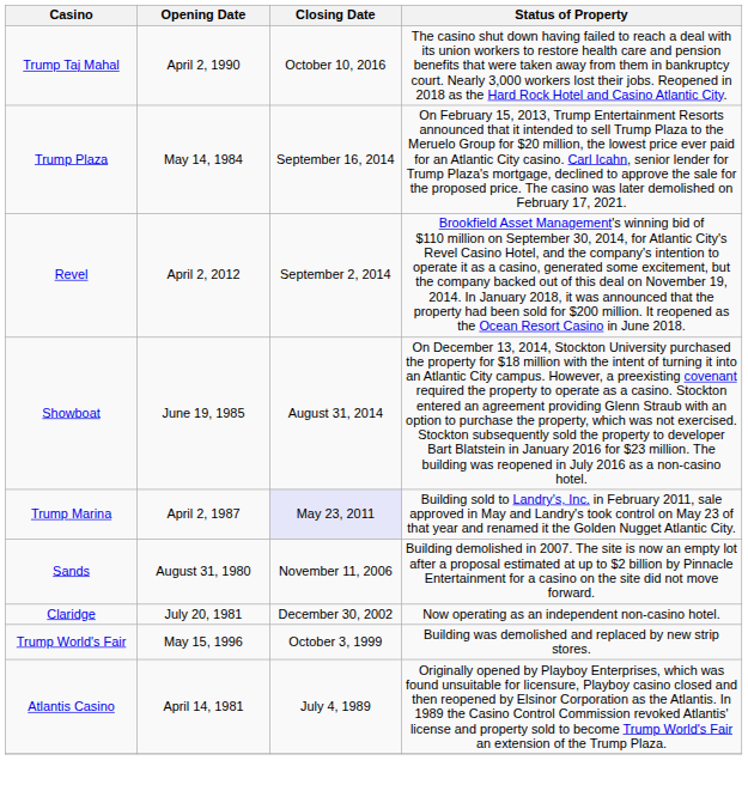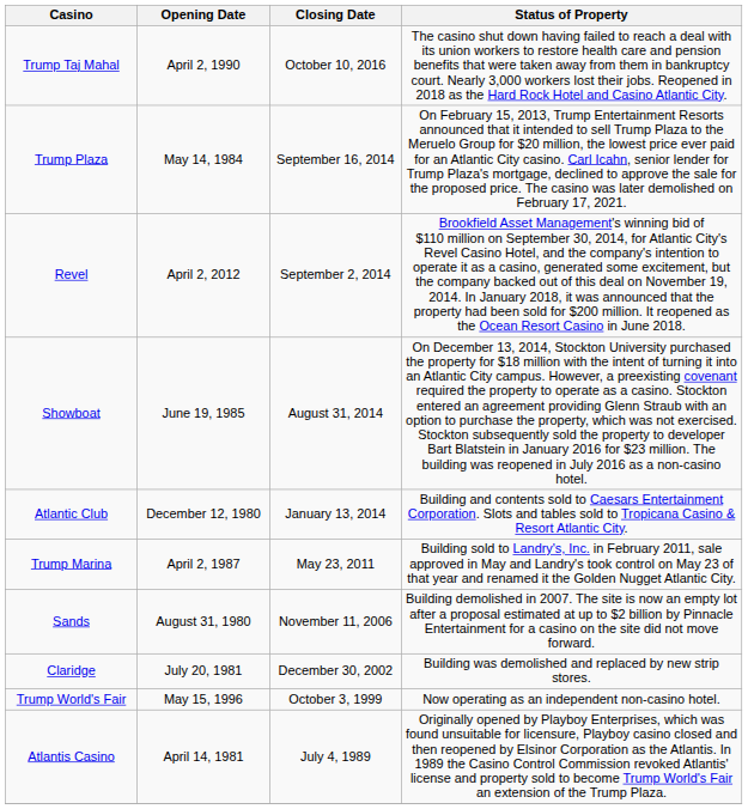+ row: Atlantic Club | December 12, 1980 | January 13, 2014 | Building and contents sold to Caesars Entertainment Corporation. Slots and tables sold to Tropicana Casino & Resort Atlantic City.
Trump Marina | Closing Date: lavender background -> no background
Claridge | Status of Property: Now operating as an independent non-casino hotel. -> Building was demolished and replaced by new strip stores.
Trump World's Fair | Status of Property: Building was demolished and replaced by new strip stores. -> Now operating as an independent non-casino hotel.
